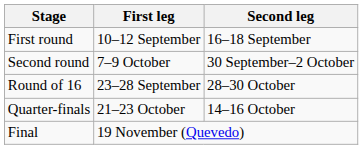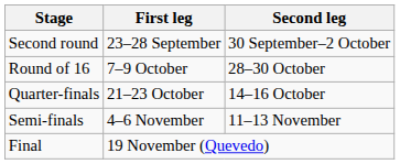- row: First round | 10–12 September | 16–18 September
Second round | First leg: 7–9 October -> 23–28 September
Round of 16 | First leg: 23–28 September -> 7–9 October
+ row: Semi-finals | 4–6 November | 11–13 November
